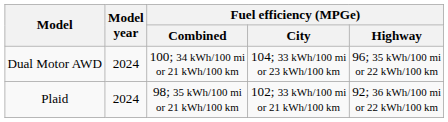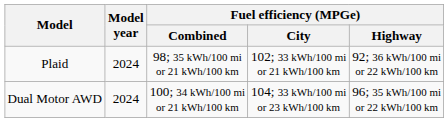rows swapped: Dual Motor AWD <-> Plaid
